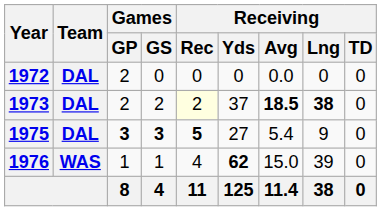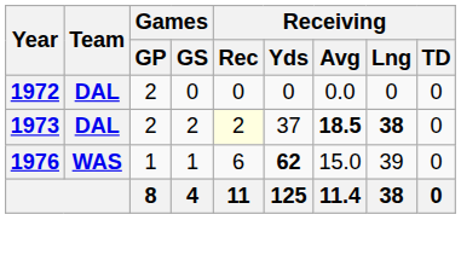- row: 1975 | DAL | 3 | 3 | 5 | 27 | 5.4 | 9 | 0
1976 | Receiving / Rec: 4 -> 6
